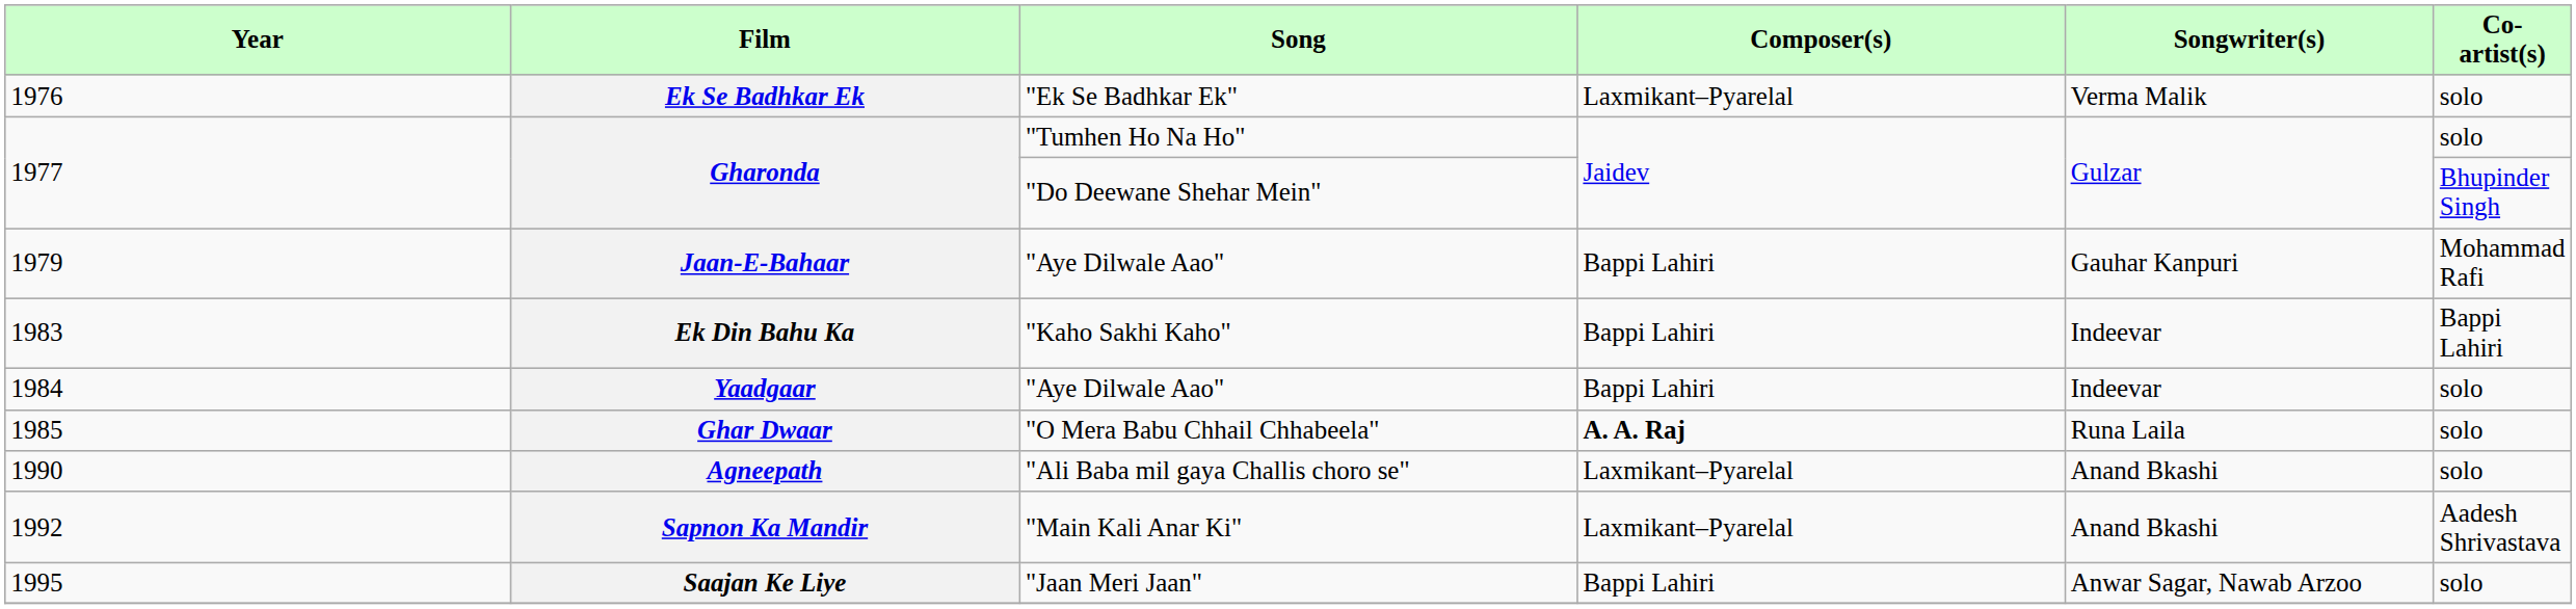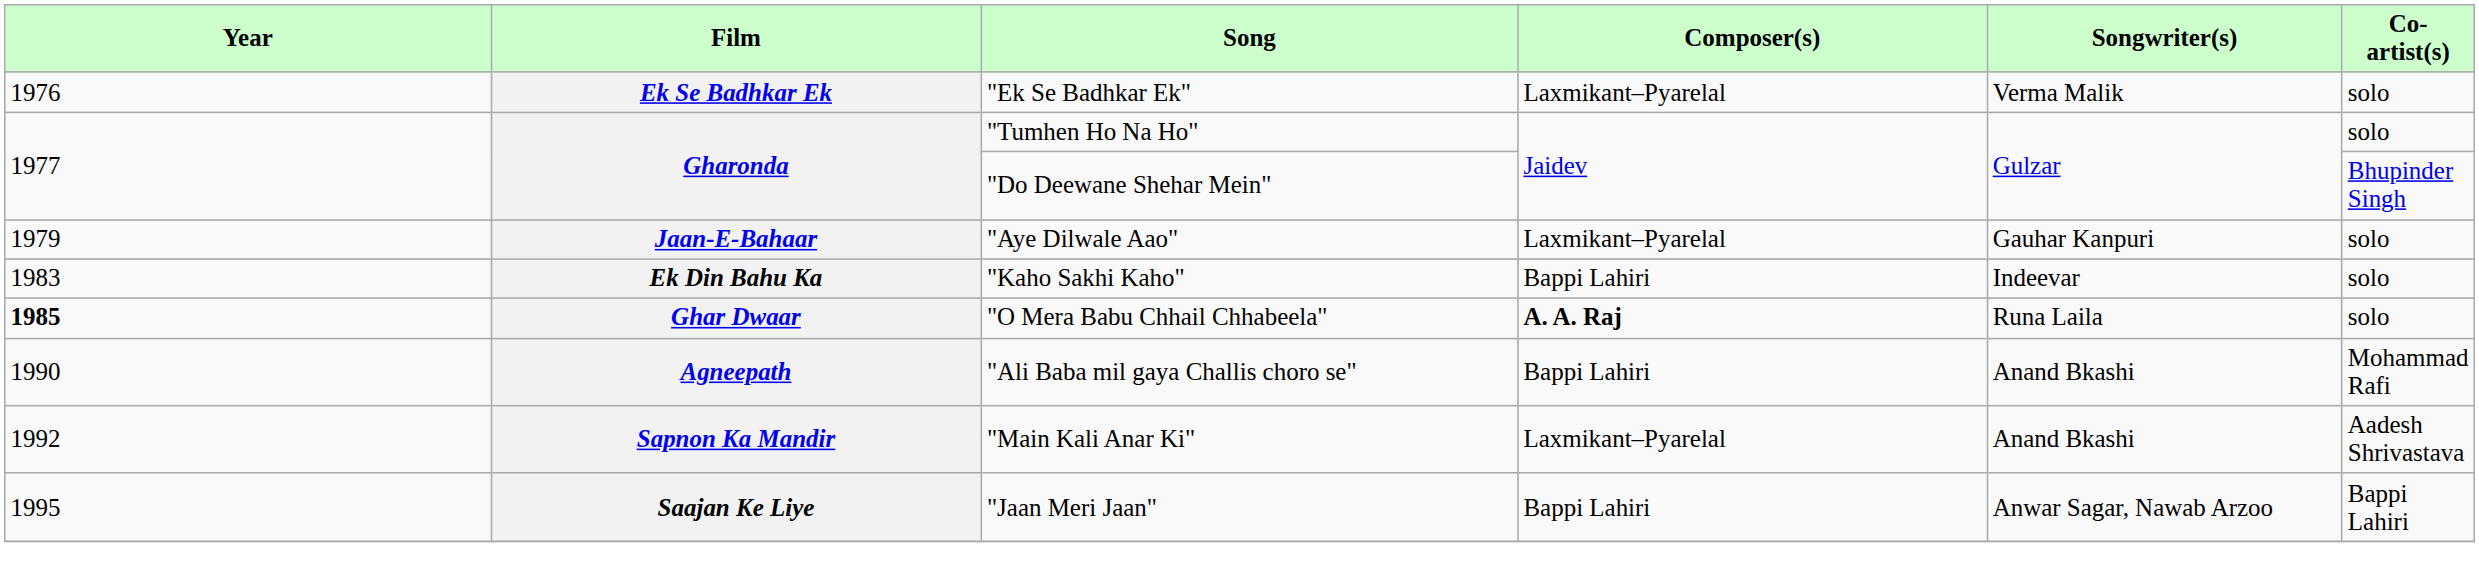Jaan-E-Bahaar | Composer(s): Bappi Lahiri -> Laxmikant–Pyarelal
Jaan-E-Bahaar | Co-artist(s): Mohammad Rafi -> solo
Ek Din Bahu Ka | Co-artist(s): Bappi Lahiri -> solo
- row: 1984 | Yaadgaar | "Aye Dilwale Aao" | Bappi Lahiri | Indeevar | solo
Ghar Dwaar | Year: normal -> bold
Agneepath | Composer(s): Laxmikant–Pyarelal -> Bappi Lahiri
Agneepath | Co-artist(s): solo -> Mohammad Rafi
Saajan Ke Liye | Co-artist(s): solo -> Bappi Lahiri
